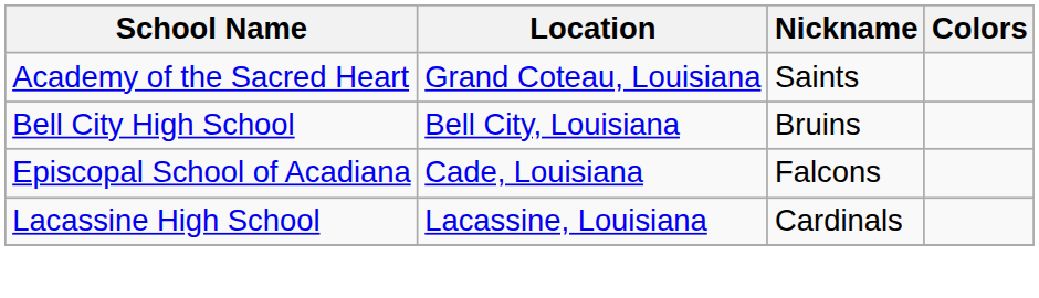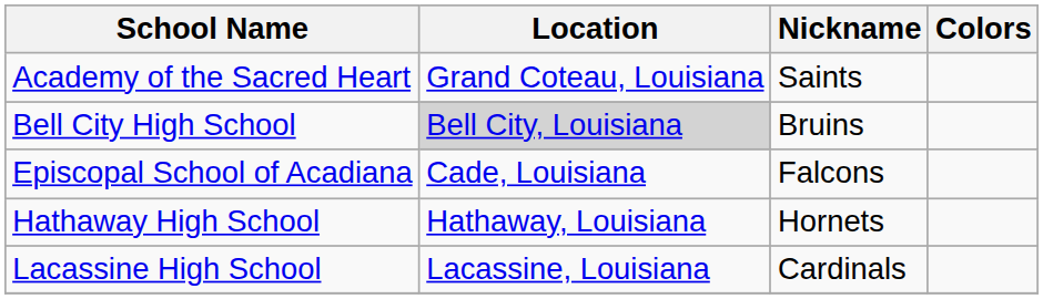Bell City High School | Location: no background -> lightgrey background
+ row: Hathaway High School | Hathaway, Louisiana | Hornets
